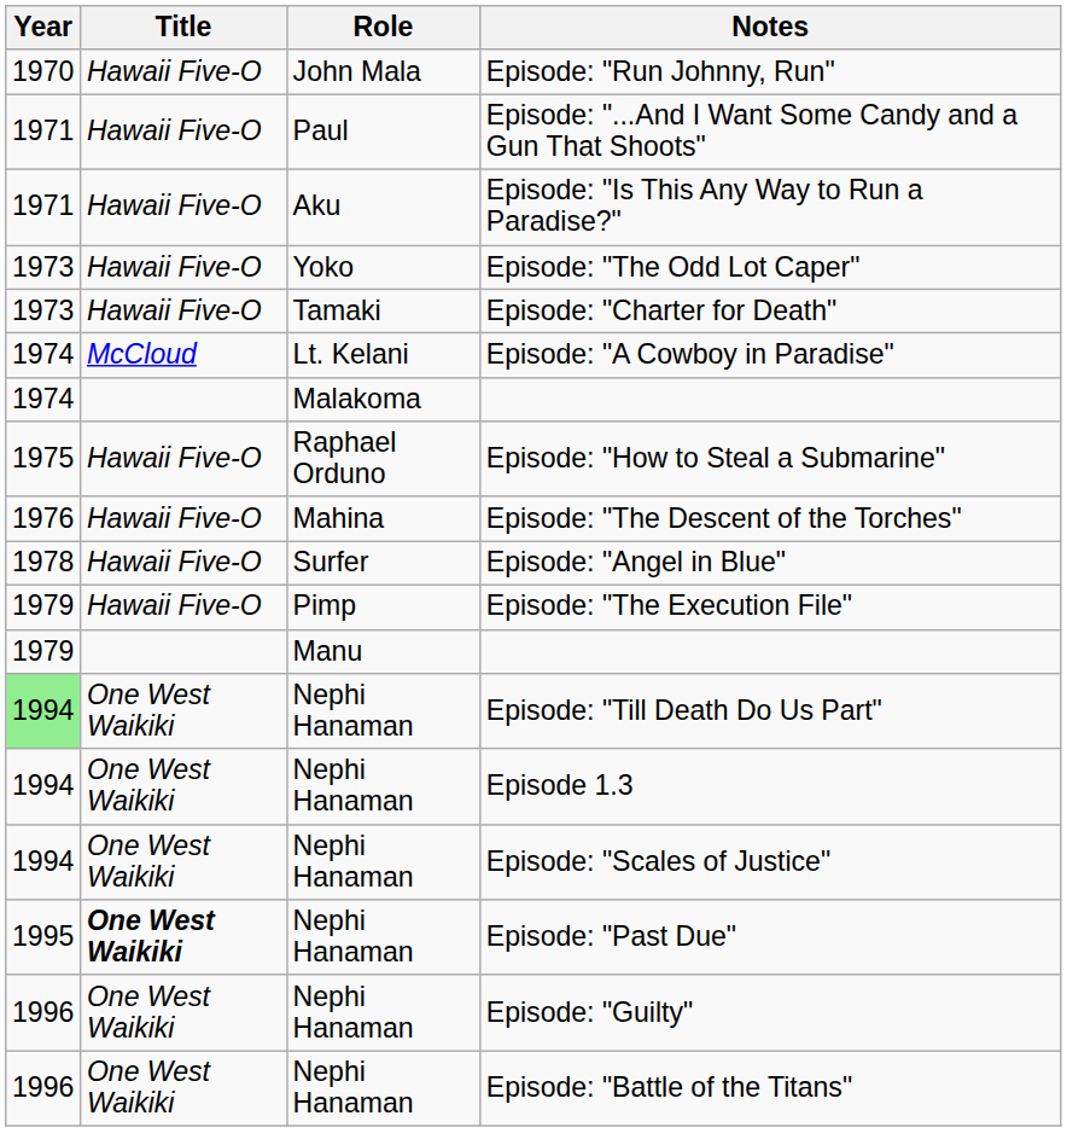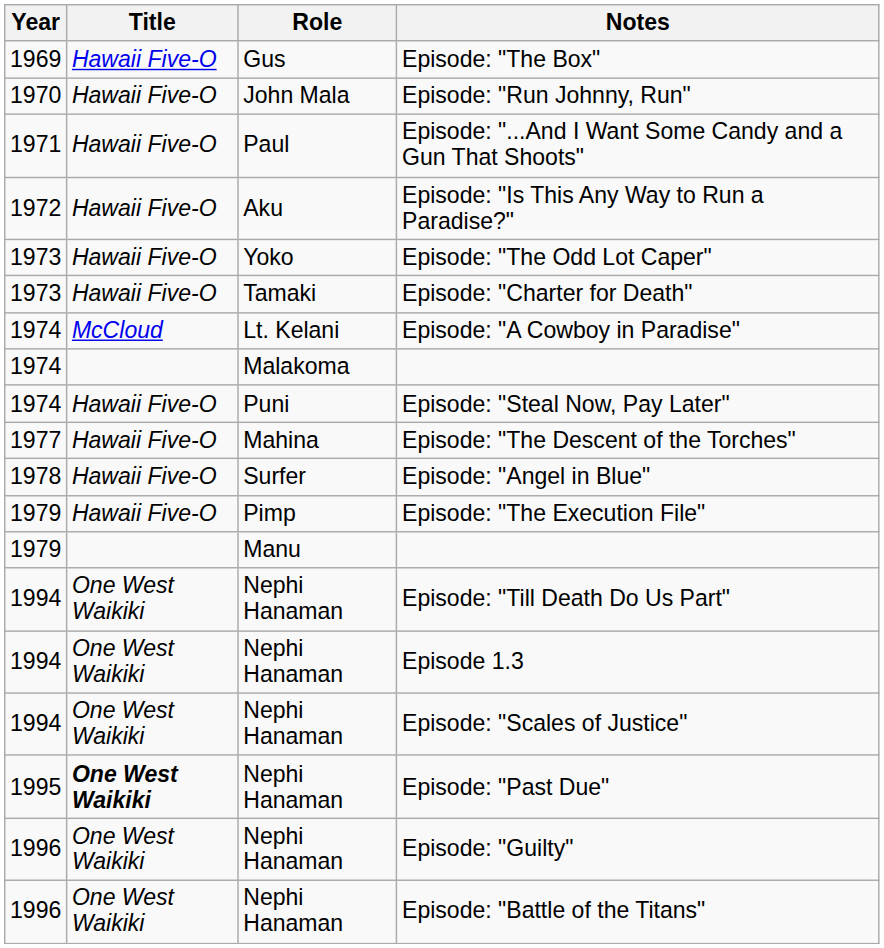+ row: 1969 | Hawaii Five-O | Gus | Episode: "The Box"
Episode: "Is This Any Way to Run a Paradise?" | Year: 1971 -> 1972
+ row: 1974 | Hawaii Five-O | Puni | Episode: "Steal Now, Pay Later"
- row: 1975 | Hawaii Five-O | Raphael Orduno | Episode: "How to Steal a Submarine"
Episode: "The Descent of the Torches" | Year: 1976 -> 1977
Episode: "Till Death Do Us Part" | Year: lightgreen background -> no background
